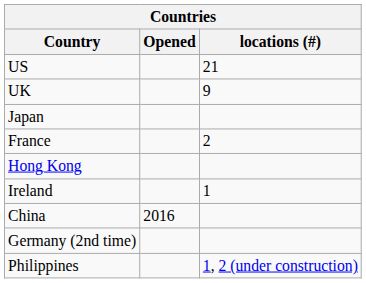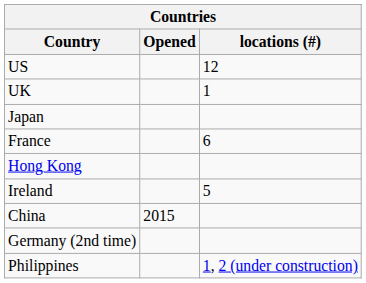US | locations (#): 21 -> 12
UK | locations (#): 9 -> 1
France | locations (#): 2 -> 6
Ireland | locations (#): 1 -> 5
China | Opened: 2016 -> 2015
